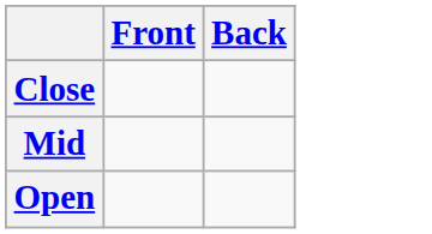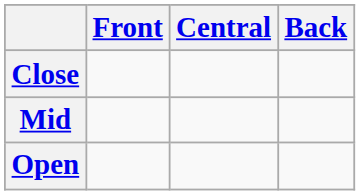+ column: Central
